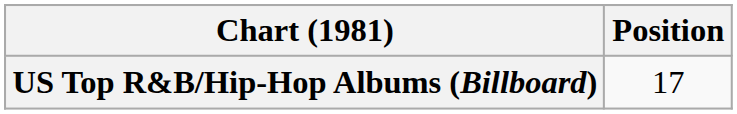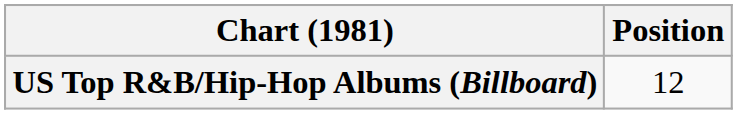US Top R&B/Hip-Hop Albums (Billboard) | Position: 17 -> 12
